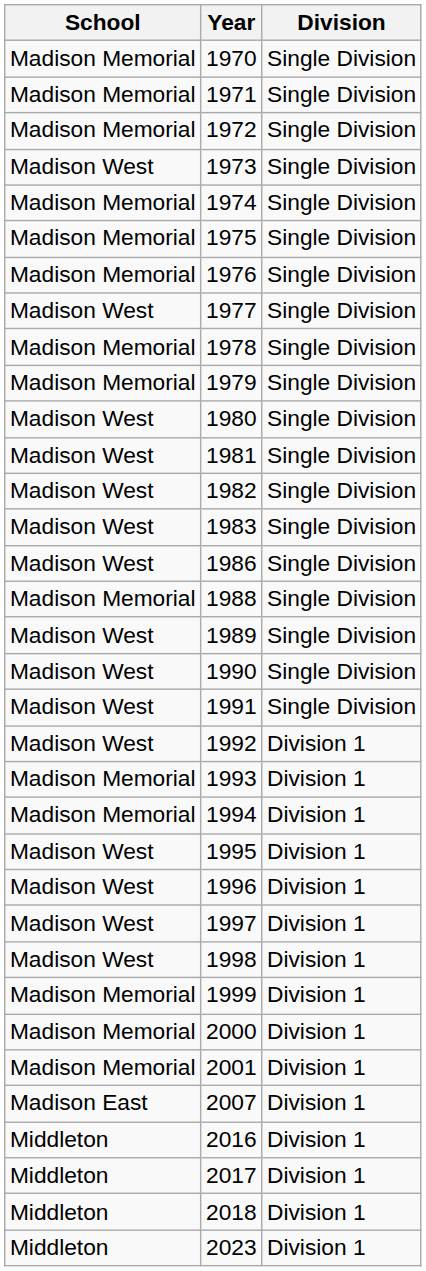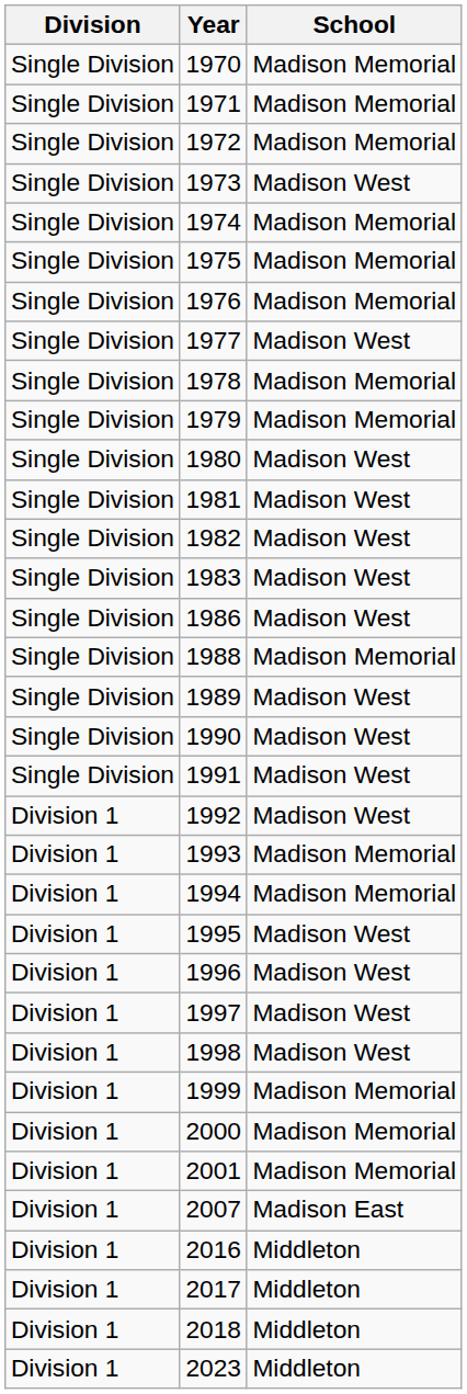columns swapped: School <-> Division
